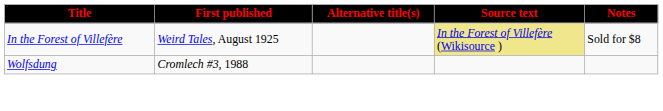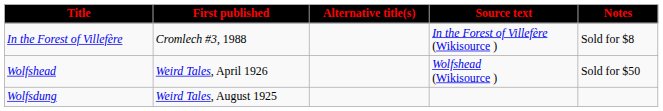In the Forest of Villefère | First published: Weird Tales, August 1925 -> Cromlech #3, 1988
In the Forest of Villefère | Source text: khaki background -> no background
+ row: Wolfshead | Weird Tales, April 1926 | Wolfshead (Wikisource ) | Sold for $50
Wolfsdung | First published: Cromlech #3, 1988 -> Weird Tales, August 1925
